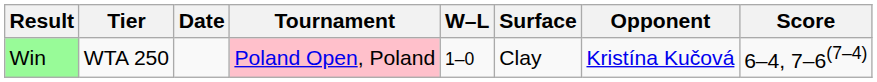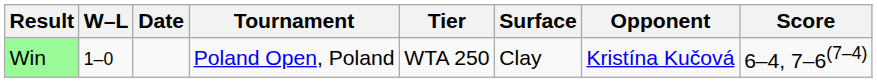columns swapped: W–L <-> Tier
Win | Tournament: pink background -> no background
